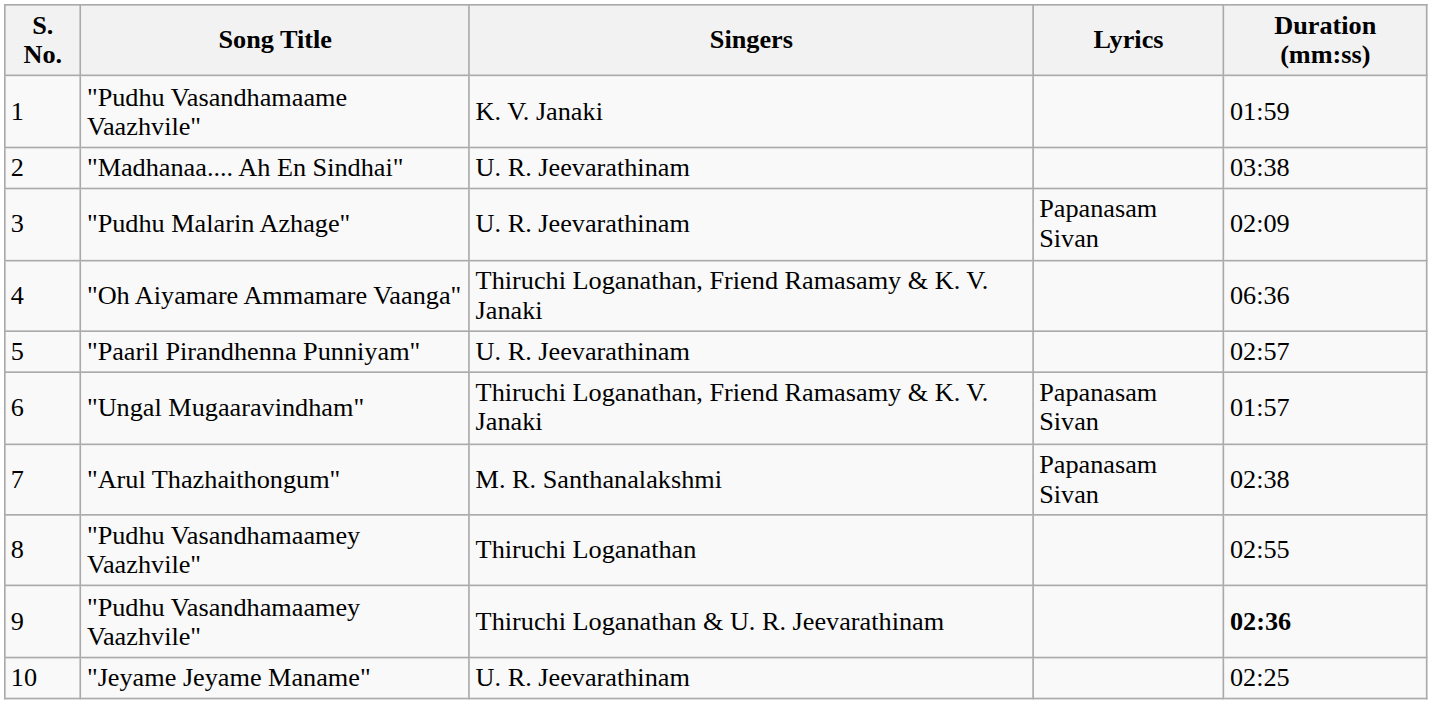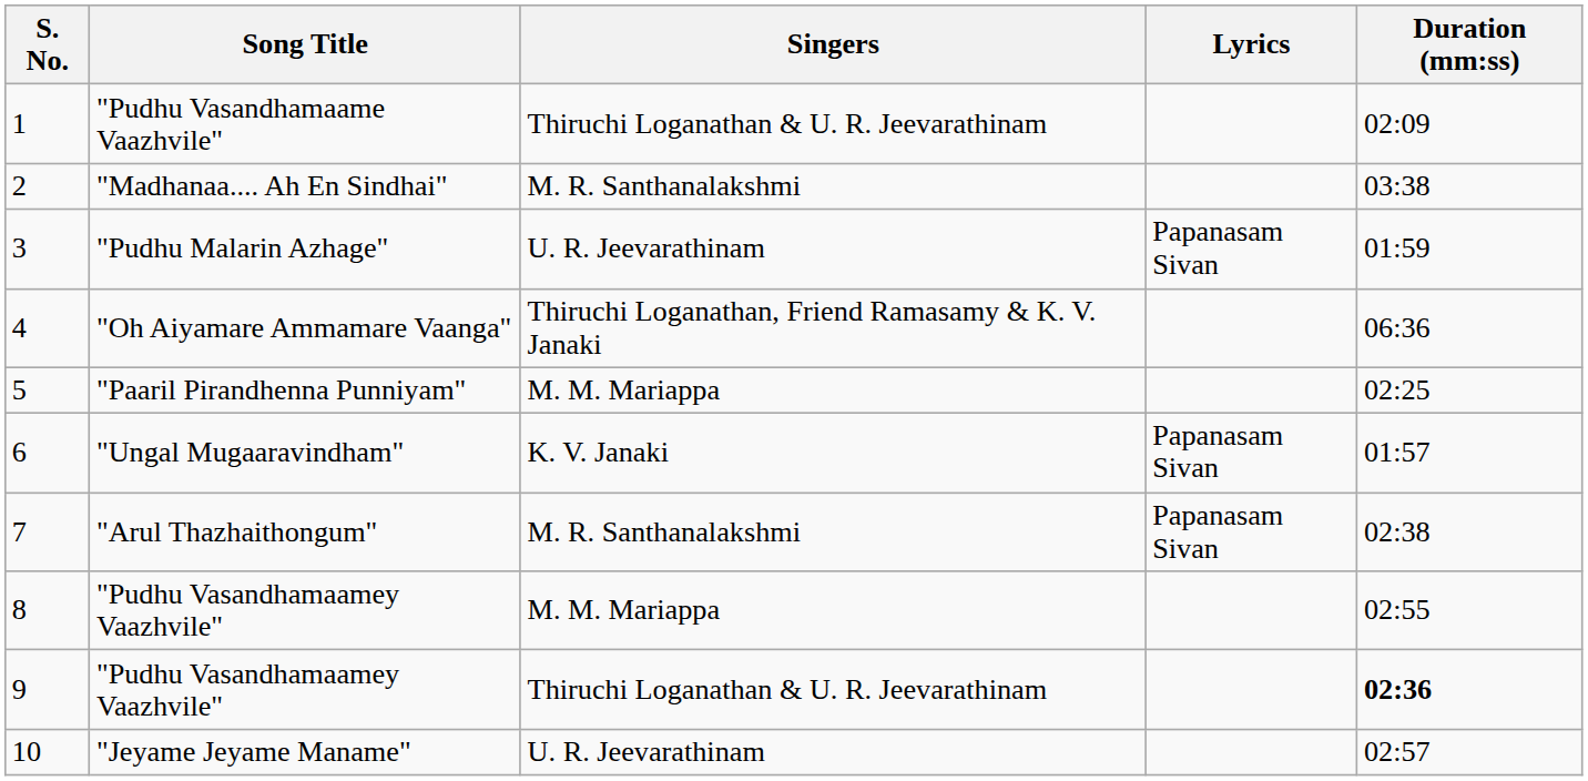"Pudhu Vasandhamaame Vaazhvile" | Singers: K. V. Janaki -> Thiruchi Loganathan & U. R. Jeevarathinam
"Pudhu Vasandhamaame Vaazhvile" | Duration (mm:ss): 01:59 -> 02:09
"Madhanaa.... Ah En Sindhai" | Singers: U. R. Jeevarathinam -> M. R. Santhanalakshmi
"Pudhu Malarin Azhage" | Duration (mm:ss): 02:09 -> 01:59
"Paaril Pirandhenna Punniyam" | Singers: U. R. Jeevarathinam -> M. M. Mariappa
"Paaril Pirandhenna Punniyam" | Duration (mm:ss): 02:57 -> 02:25
"Ungal Mugaaravindham" | Singers: Thiruchi Loganathan, Friend Ramasamy & K. V. Janaki -> K. V. Janaki
8 / "Pudhu Vasandhamaamey Vaazhvile" | Singers: Thiruchi Loganathan -> M. M. Mariappa
"Jeyame Jeyame Maname" | Duration (mm:ss): 02:25 -> 02:57
